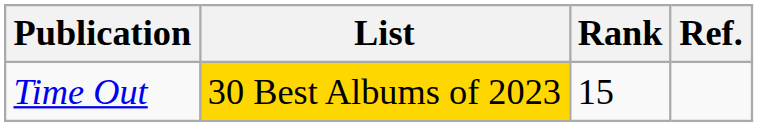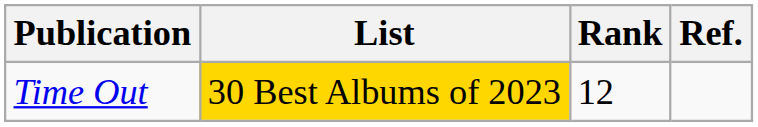Time Out | Rank: 15 -> 12
